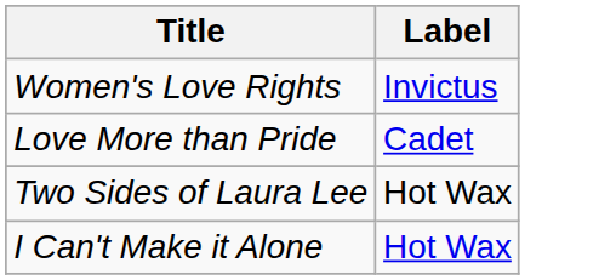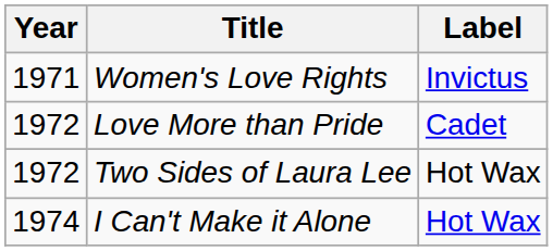+ column: Year | 1971 | 1972 | 1972 | 1974
